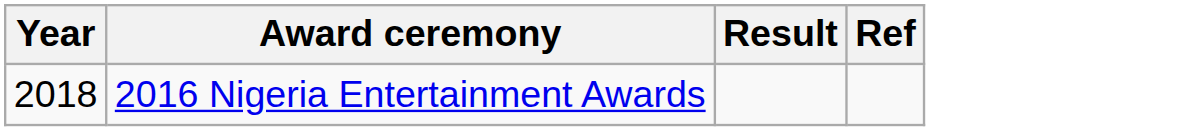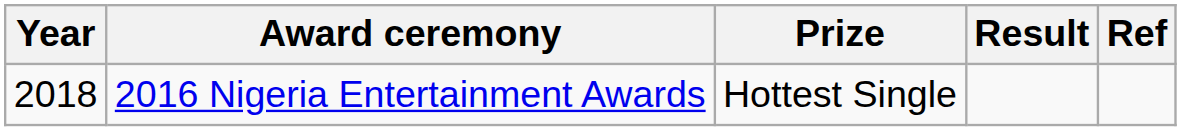+ column: Prize | Hottest Single
